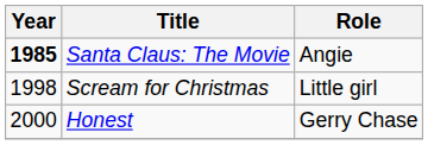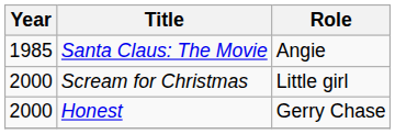Santa Claus: The Movie | Year: bold -> normal
Scream for Christmas | Year: 1998 -> 2000
